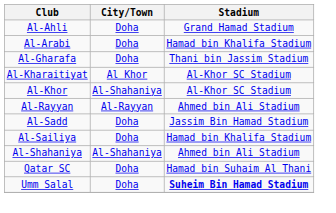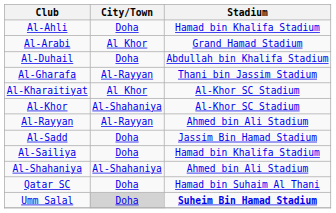Al-Ahli | Stadium: Grand Hamad Stadium -> Hamad bin Khalifa Stadium
Al-Arabi | City/Town: Doha -> Al Khor
Al-Arabi | Stadium: Hamad bin Khalifa Stadium -> Grand Hamad Stadium
+ row: Al-Duhail | Doha | Abdullah bin Khalifa Stadium
Al-Gharafa | City/Town: Doha -> Al-Rayyan
Umm Salal | City/Town: no background -> lightgrey background
